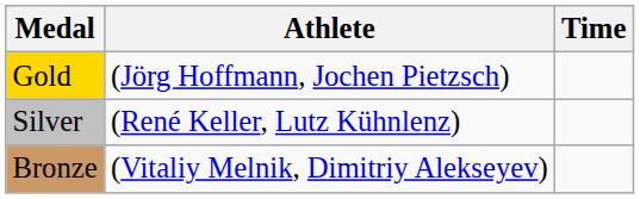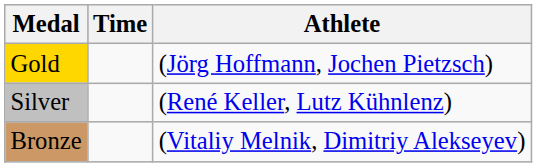columns swapped: Athlete <-> Time
